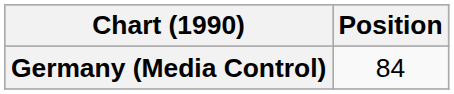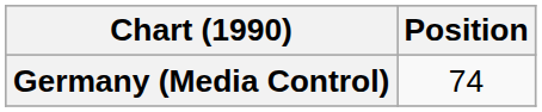Germany (Media Control) | Position: 84 -> 74
